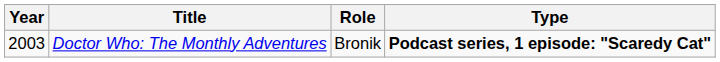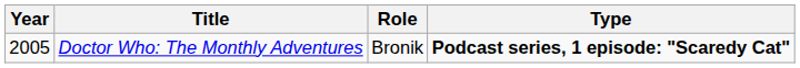Doctor Who: The Monthly Adventures | Year: 2003 -> 2005
